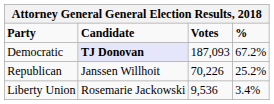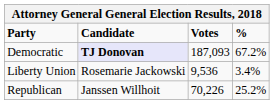rows swapped: Republican <-> Liberty Union
